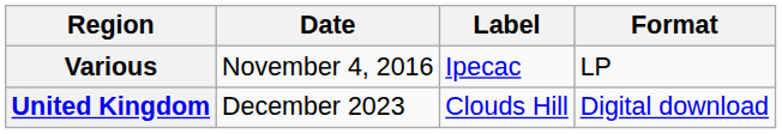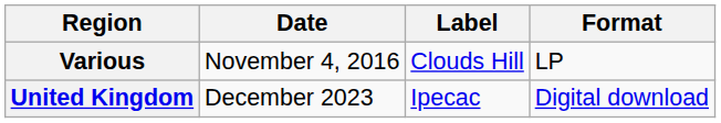Various | Label: Ipecac -> Clouds Hill
United Kingdom | Label: Clouds Hill -> Ipecac
